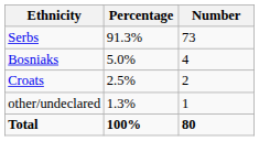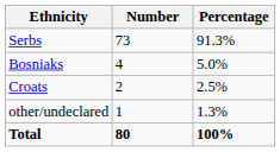columns swapped: Number <-> Percentage
